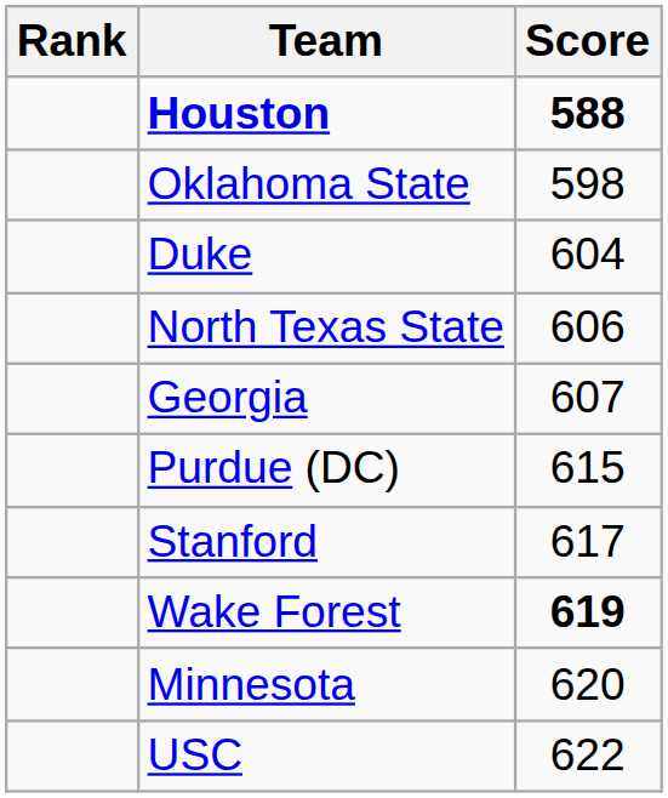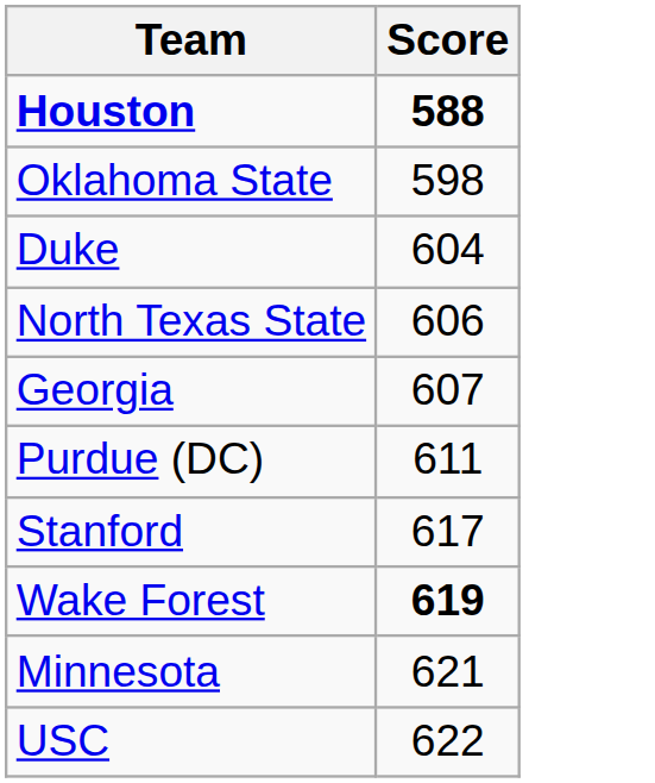- column: Rank
Purdue (DC) | Score: 615 -> 611
Minnesota | Score: 620 -> 621
